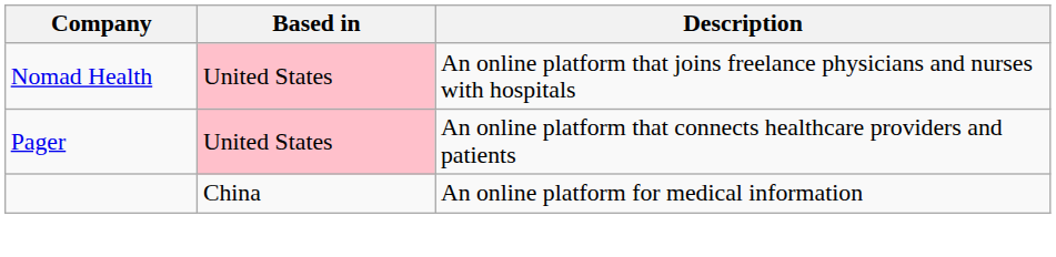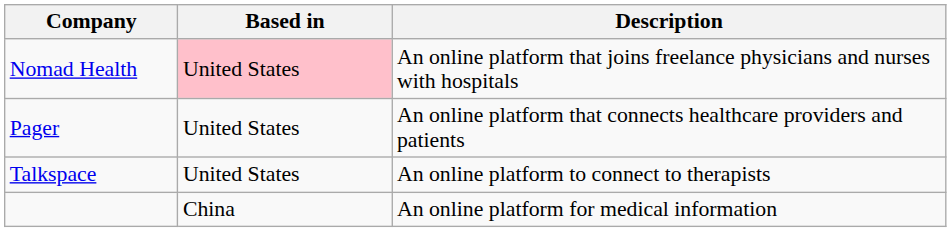Pager | Based in: pink background -> no background
+ row: Talkspace | United States | An online platform to connect to therapists
